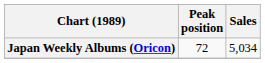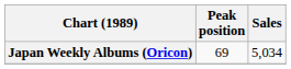Japan Weekly Albums (Oricon) | Peak position: 72 -> 69
